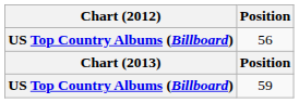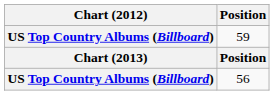rows swapped: 56 <-> 59
